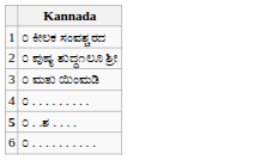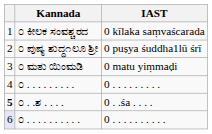+ column: IAST | 0 kīlaka saṃvaścarada | 0 puṣya śuddha1lū śrī | 0 matu yiṃmaḍi | 0 . . . . . . . . . | 0 . .śa . . . . | 0 . . . . . . . . . .
೦ . . . . . . . . . . | column 1: no background -> lavender background
